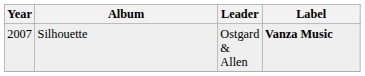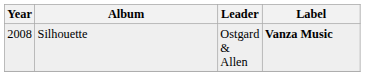Silhouette | Year: 2007 -> 2008
